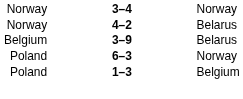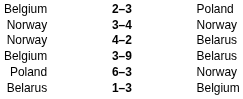+ row: Belgium | 2–3 | Poland
1–3 | column 1: Poland -> Belarus
